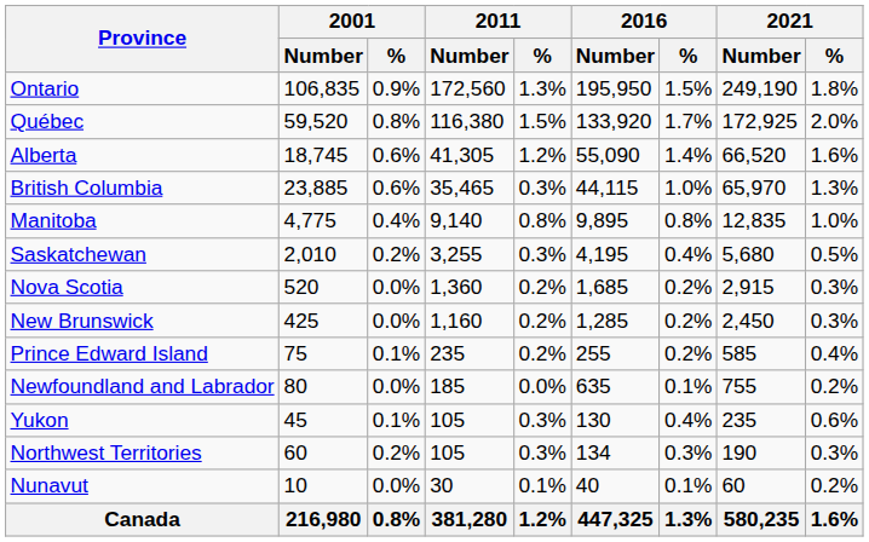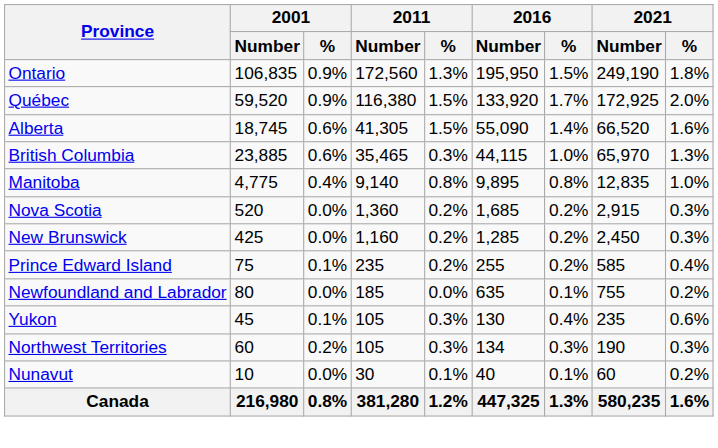Québec | 2001 / %: 0.8% -> 0.9%
Alberta | 2011 / %: 1.2% -> 1.5%
- row: Saskatchewan | 2,010 | 0.2% | 3,255 | 0.3% | 4,195 | 0.4% | 5,680 | 0.5%
